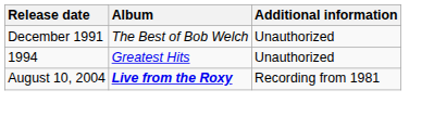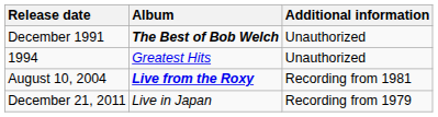December 1991 | Album: normal -> bold
+ row: December 21, 2011 | Live in Japan | Recording from 1979
